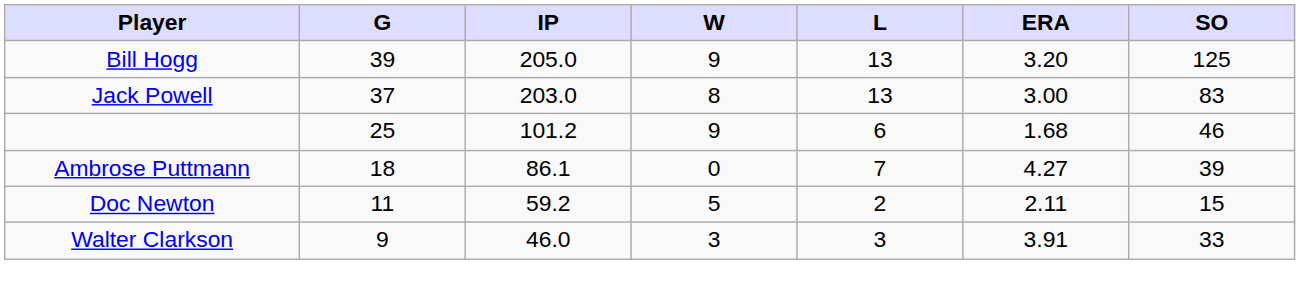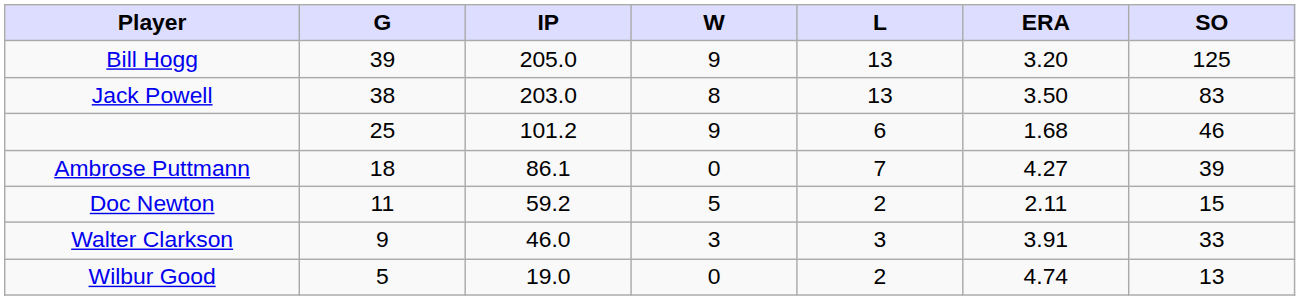Jack Powell | G: 37 -> 38
Jack Powell | ERA: 3.00 -> 3.50
+ row: Wilbur Good | 5 | 19.0 | 0 | 2 | 4.74 | 13
